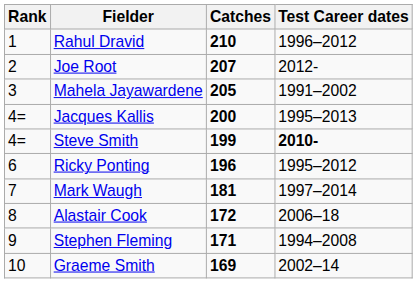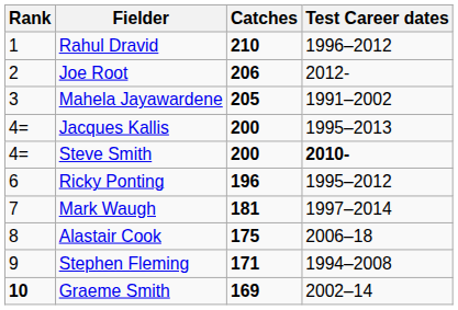Joe Root | Catches: 207 -> 206
Steve Smith | Catches: 199 -> 200
Alastair Cook | Catches: 172 -> 175
Graeme Smith | Rank: normal -> bold
